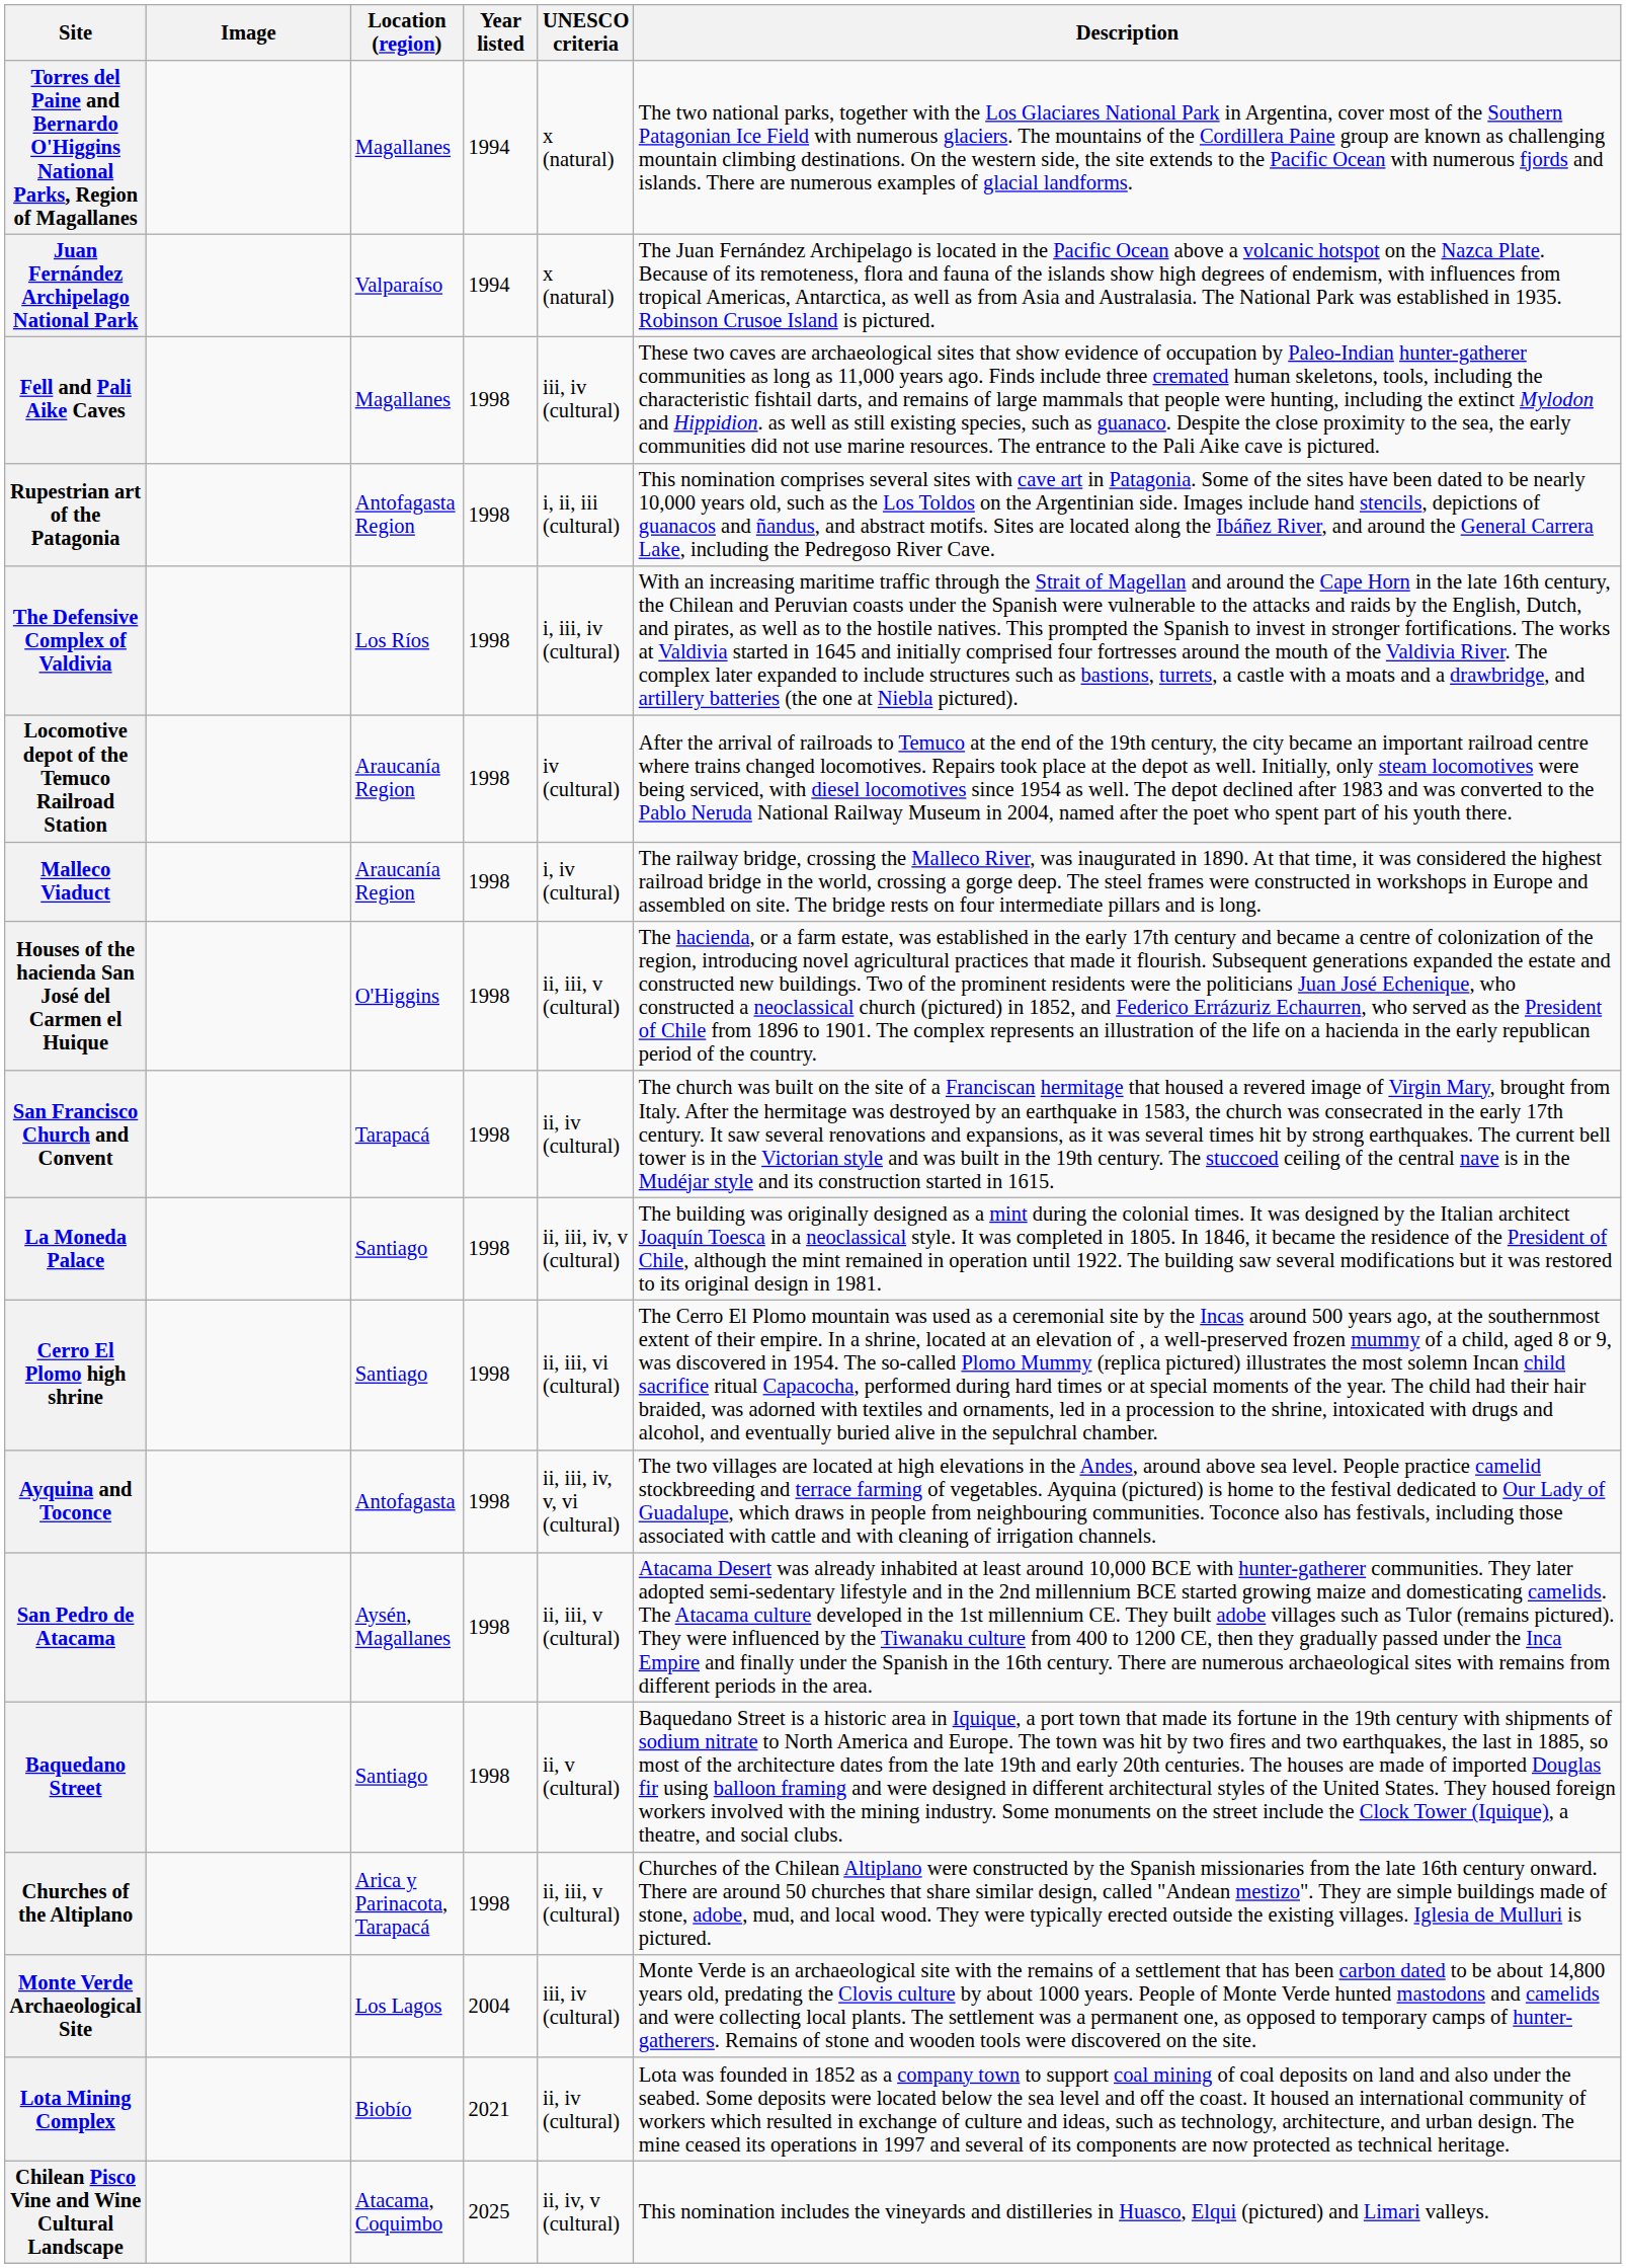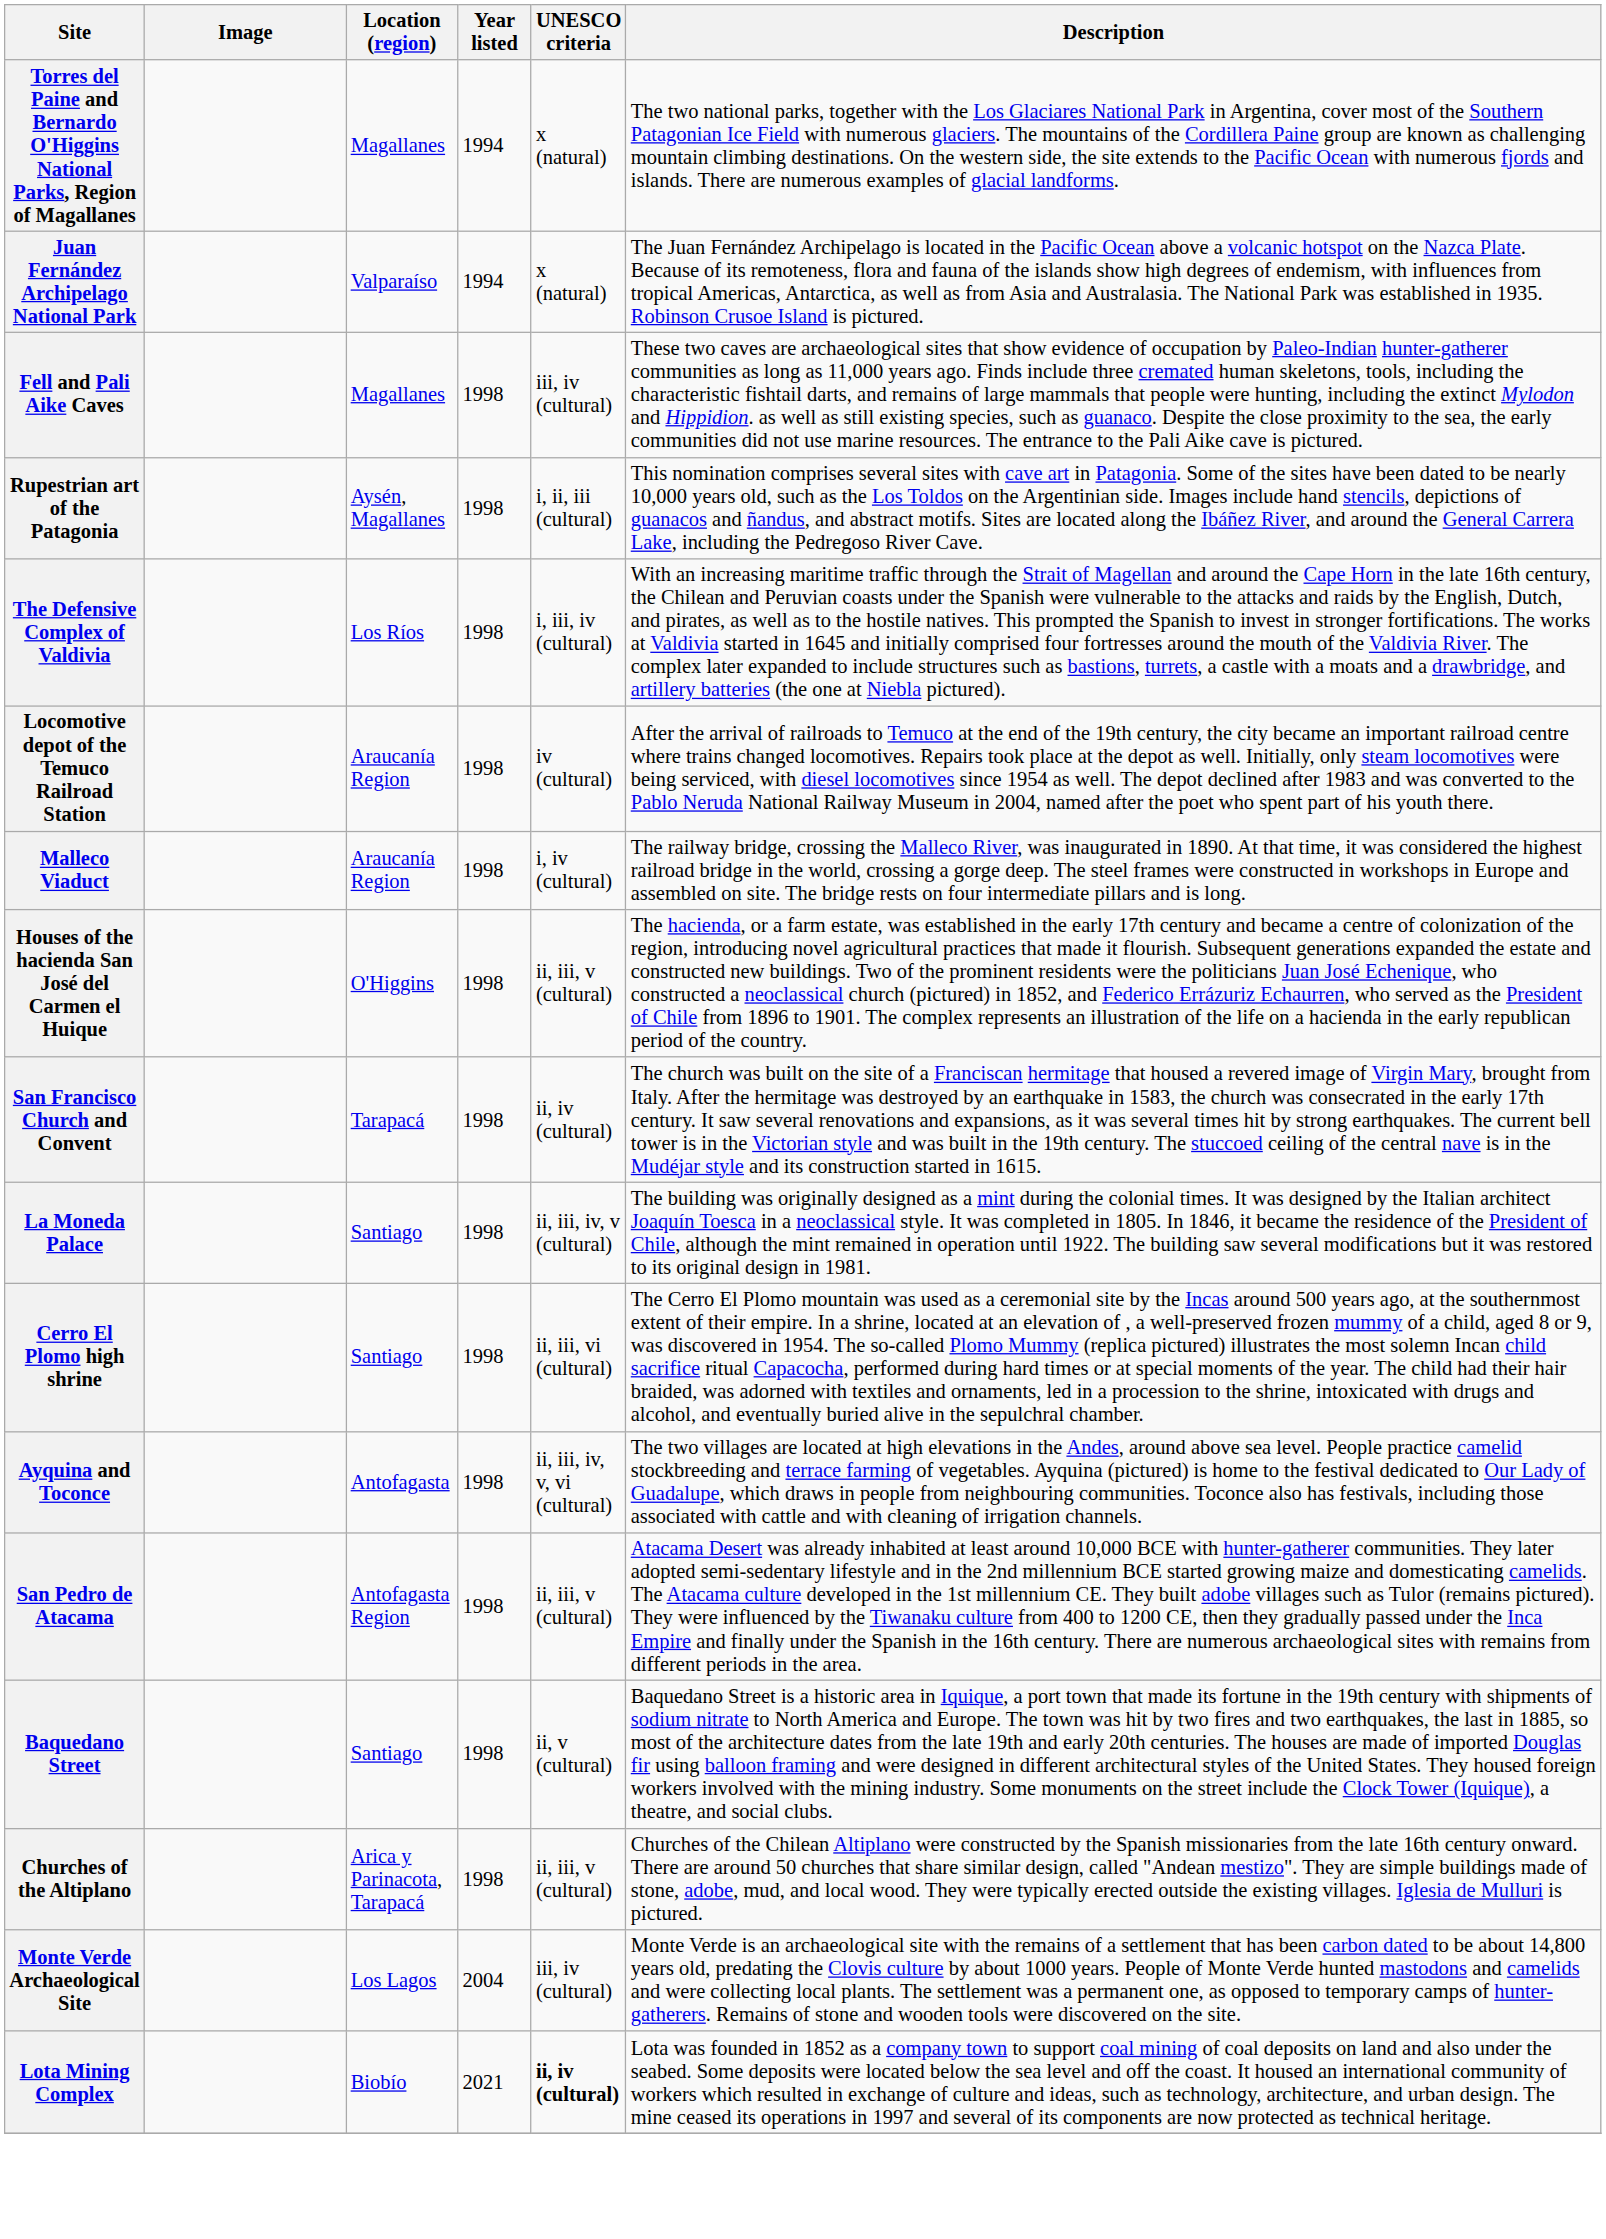Rupestrian art of the Patagonia | Location (region): Antofagasta Region -> Aysén, Magallanes
San Pedro de Atacama | Location (region): Aysén, Magallanes -> Antofagasta Region
Lota Mining Complex | UNESCO criteria: normal -> bold
- row: Chilean Pisco Vine and Wine Cultural Landscape | Atacama, Coquimbo | 2025 | ii, iv, v (cultural) | This nomination includes the vineyards and distilleries in Huasco, Elqui (pictured) and Limari valleys.
